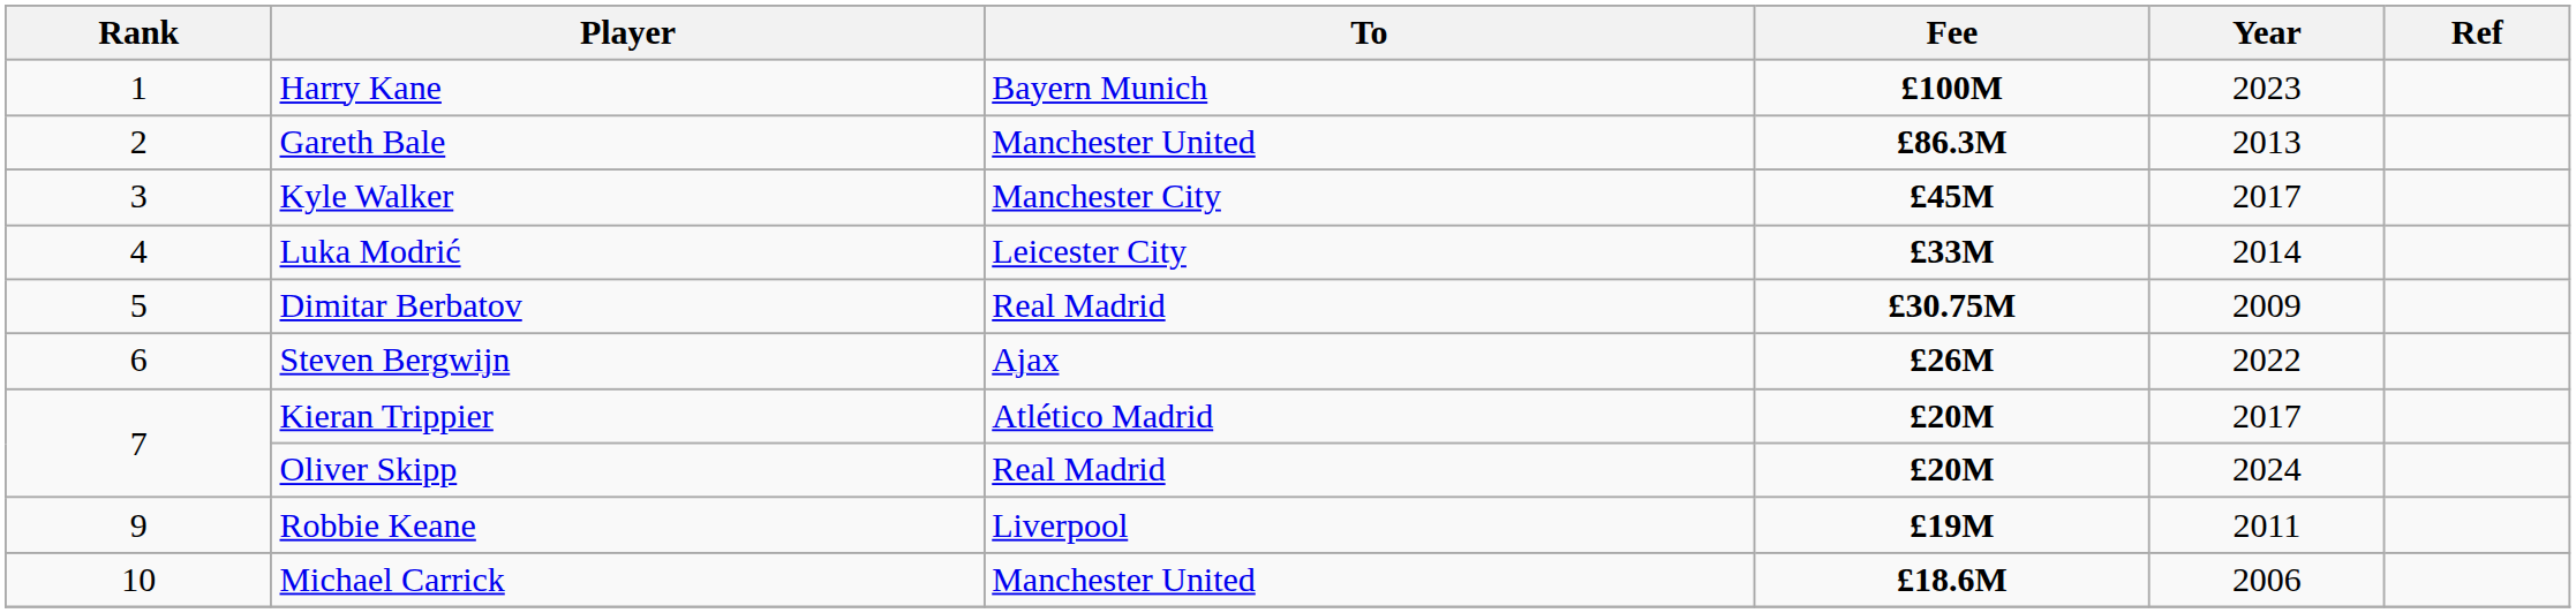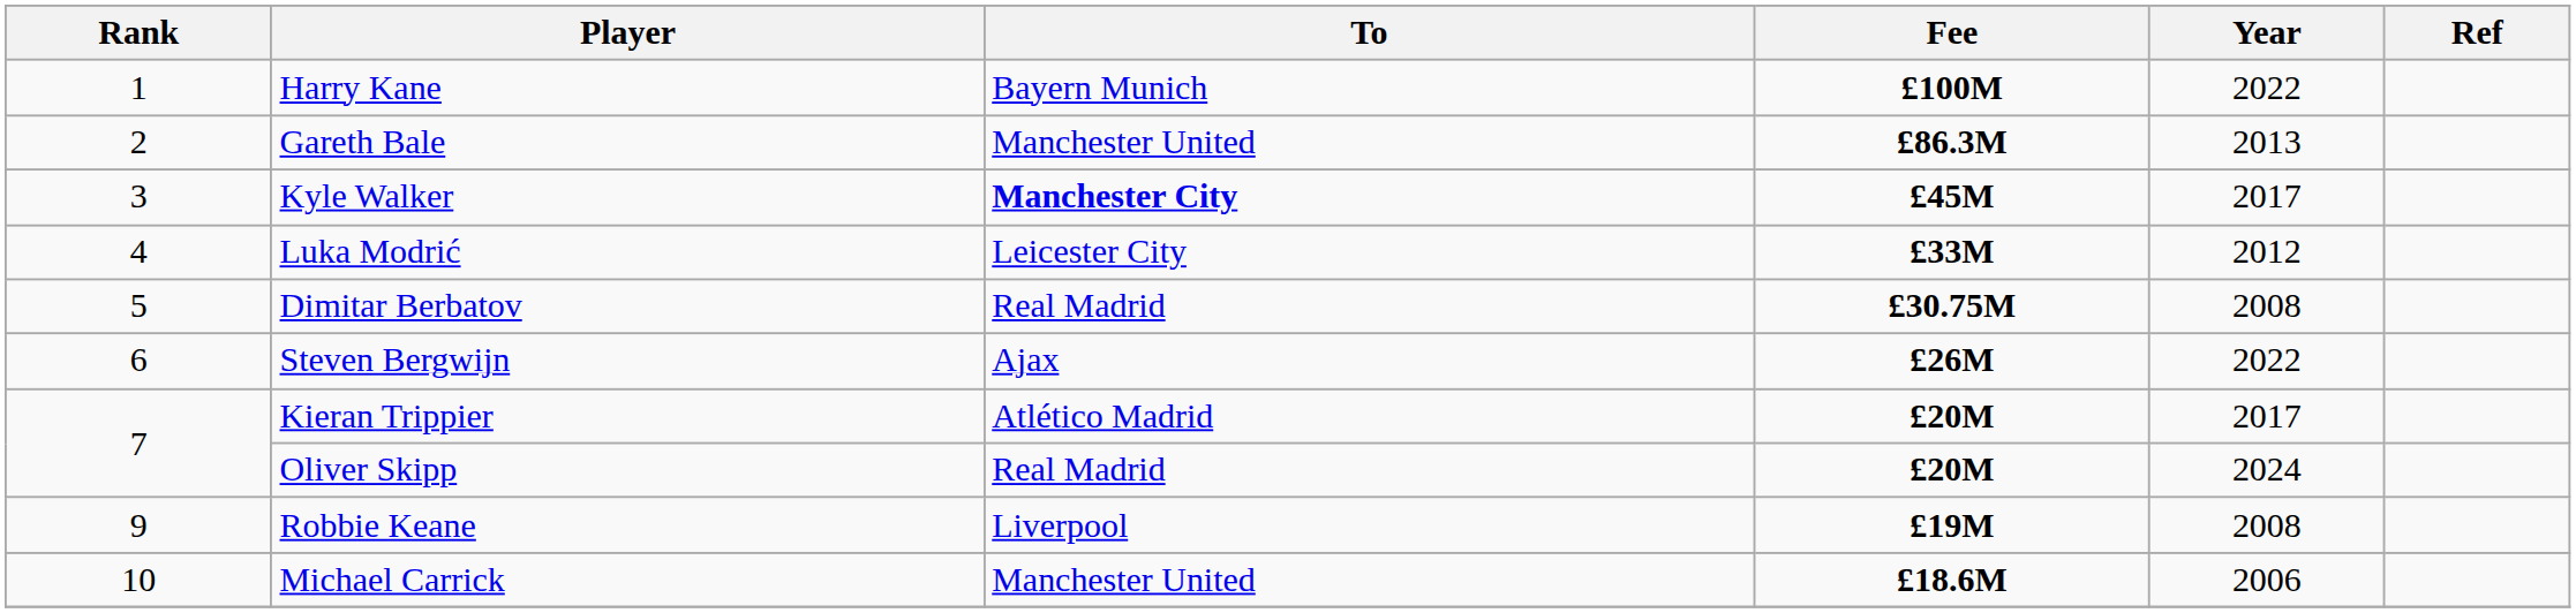Harry Kane | Year: 2023 -> 2022
Kyle Walker | To: normal -> bold
Luka Modrić | Year: 2014 -> 2012
Dimitar Berbatov | Year: 2009 -> 2008
Robbie Keane | Year: 2011 -> 2008
